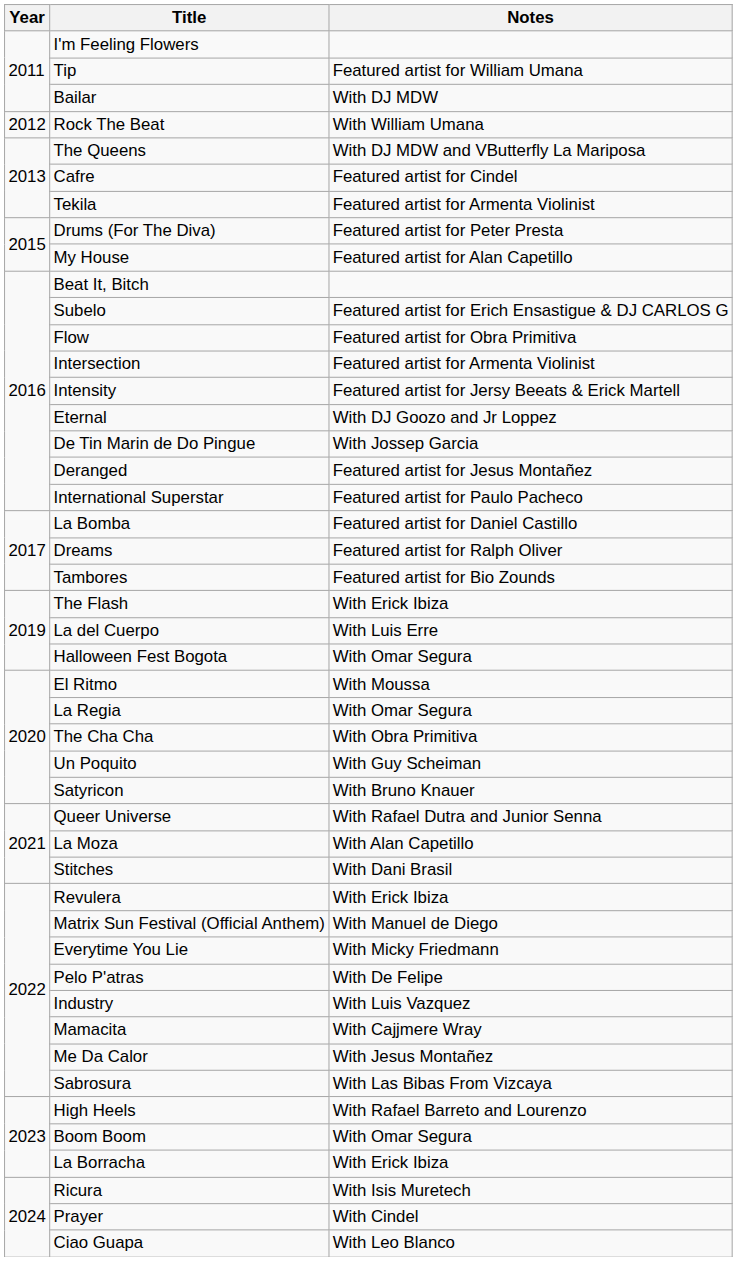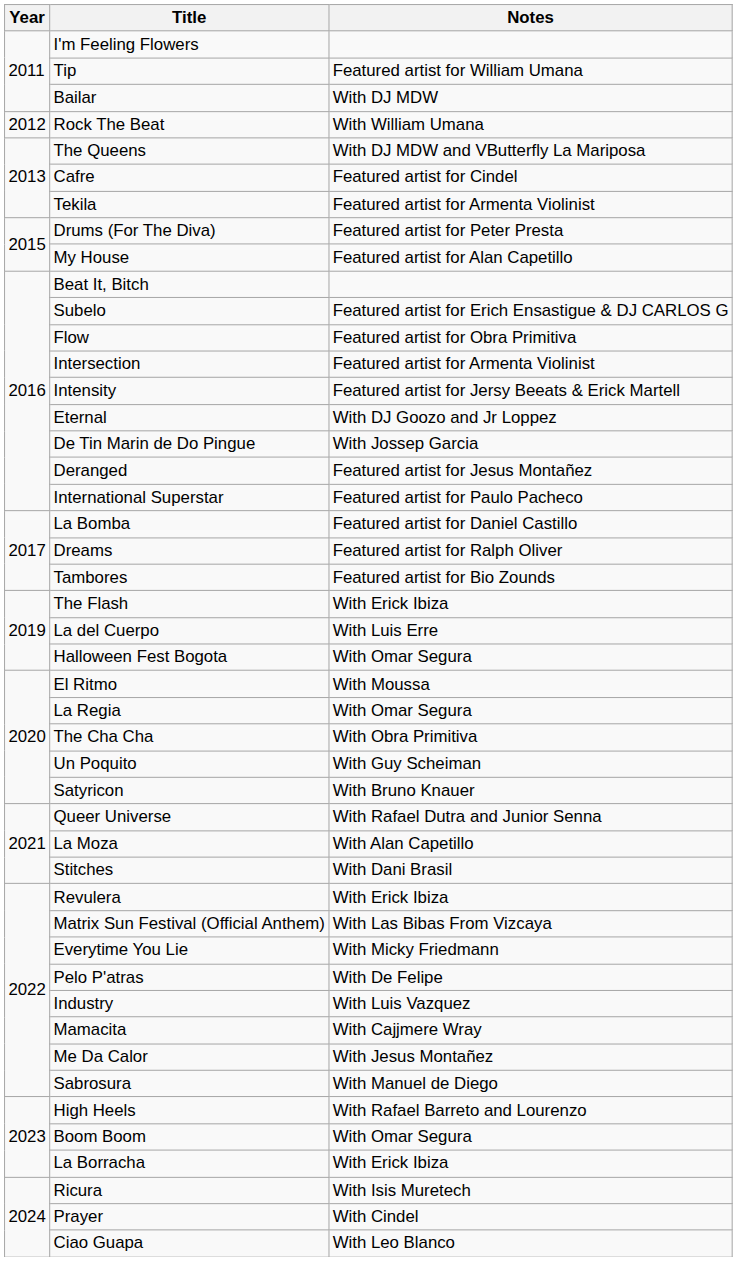Matrix Sun Festival (Official Anthem) | Notes: With Manuel de Diego -> With Las Bibas From Vizcaya
Sabrosura | Notes: With Las Bibas From Vizcaya -> With Manuel de Diego
